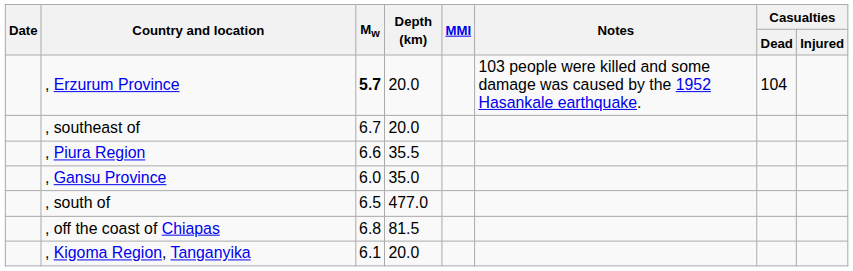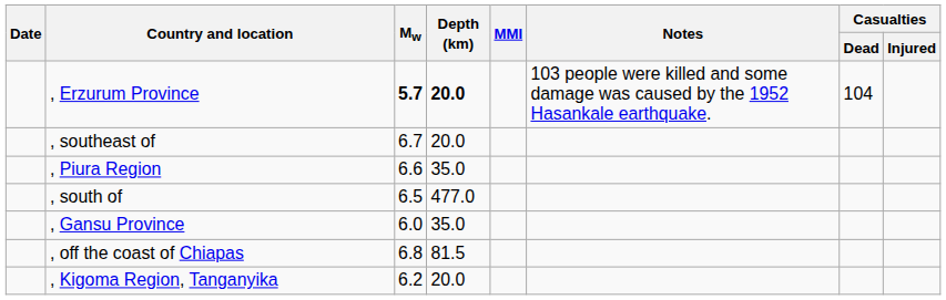, Erzurum Province | Depth (km): normal -> bold
, Piura Region | Depth (km): 35.5 -> 35.0
rows swapped: , Gansu Province <-> , south of
, Kigoma Region, Tanganyika | Mw: 6.1 -> 6.2
